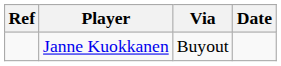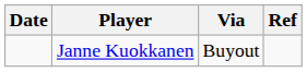columns swapped: Date <-> Ref
